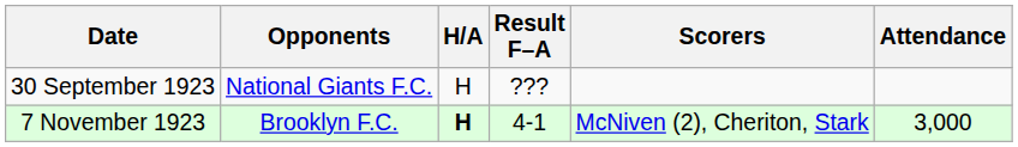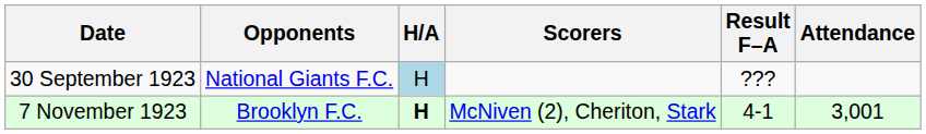columns swapped: Result F–A <-> Scorers
30 September 1923 | H/A: no background -> lightblue background
7 November 1923 | Attendance: 3,000 -> 3,001
